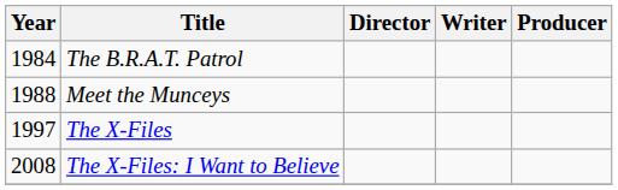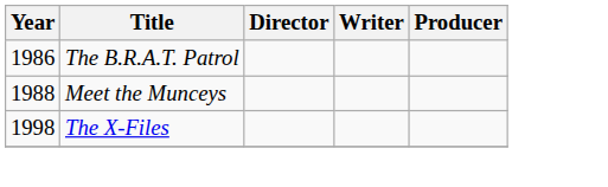The B.R.A.T. Patrol | Year: 1984 -> 1986
The X-Files | Year: 1997 -> 1998
- row: 2008 | The X-Files: I Want to Believe
